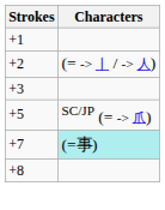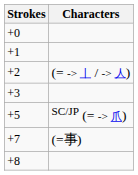+ row: +0
+7 | Characters: paleturquoise background -> no background
